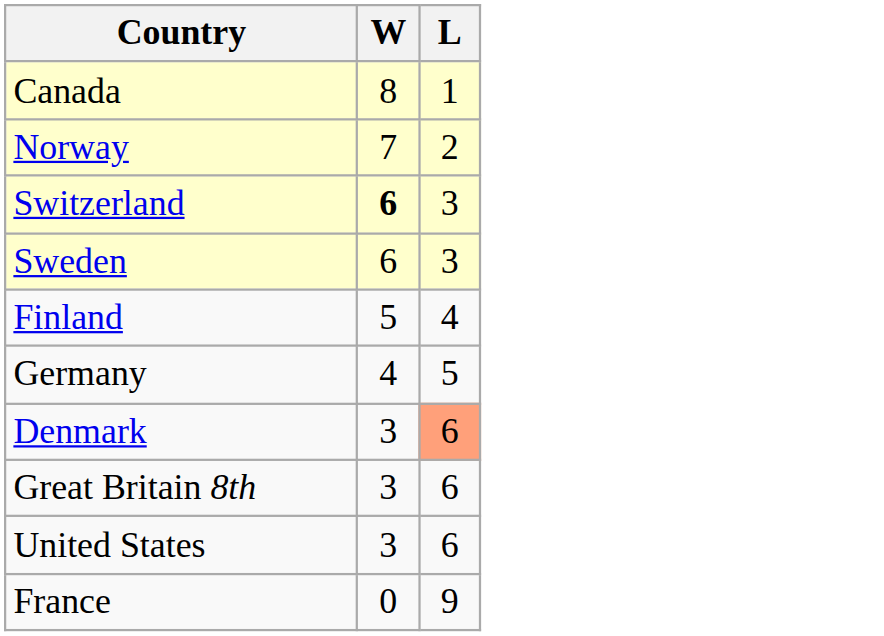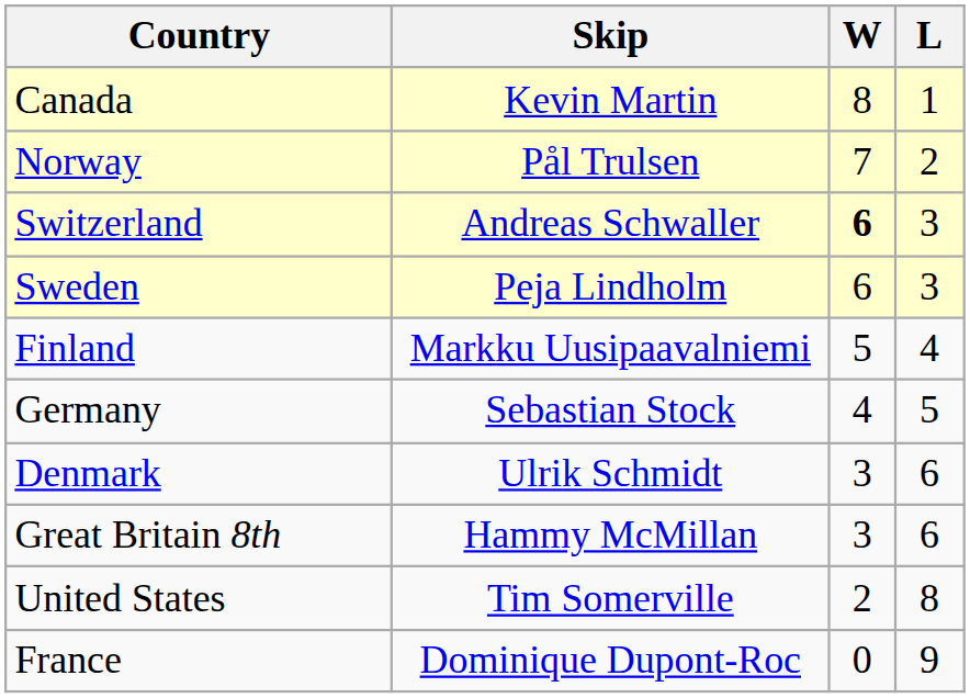+ column: Skip | Kevin Martin | Pål Trulsen | Andreas Schwaller | Peja Lindholm | Markku Uusipaavalniemi | Sebastian Stock | Ulrik Schmidt | Hammy McMillan | Tim Somerville | Dominique Dupont-Roc
Denmark | L: lightsalmon background -> no background
United States | W: 3 -> 2
United States | L: 6 -> 8
